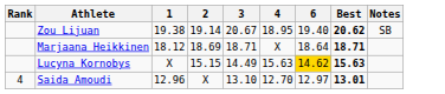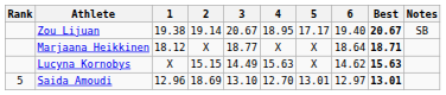+ column: 5 | 17.17 | X | X | 13.01
Zou Lijuan | Best: 20.62 -> 20.67
Marjaana Heikkinen | 2: 18.69 -> X
Marjaana Heikkinen | 3: 18.71 -> 18.77
Lucyna Kornobys | 6: gold background -> no background
Saida Amoudi | Rank: 4 -> 5
Saida Amoudi | 2: X -> 18.69
